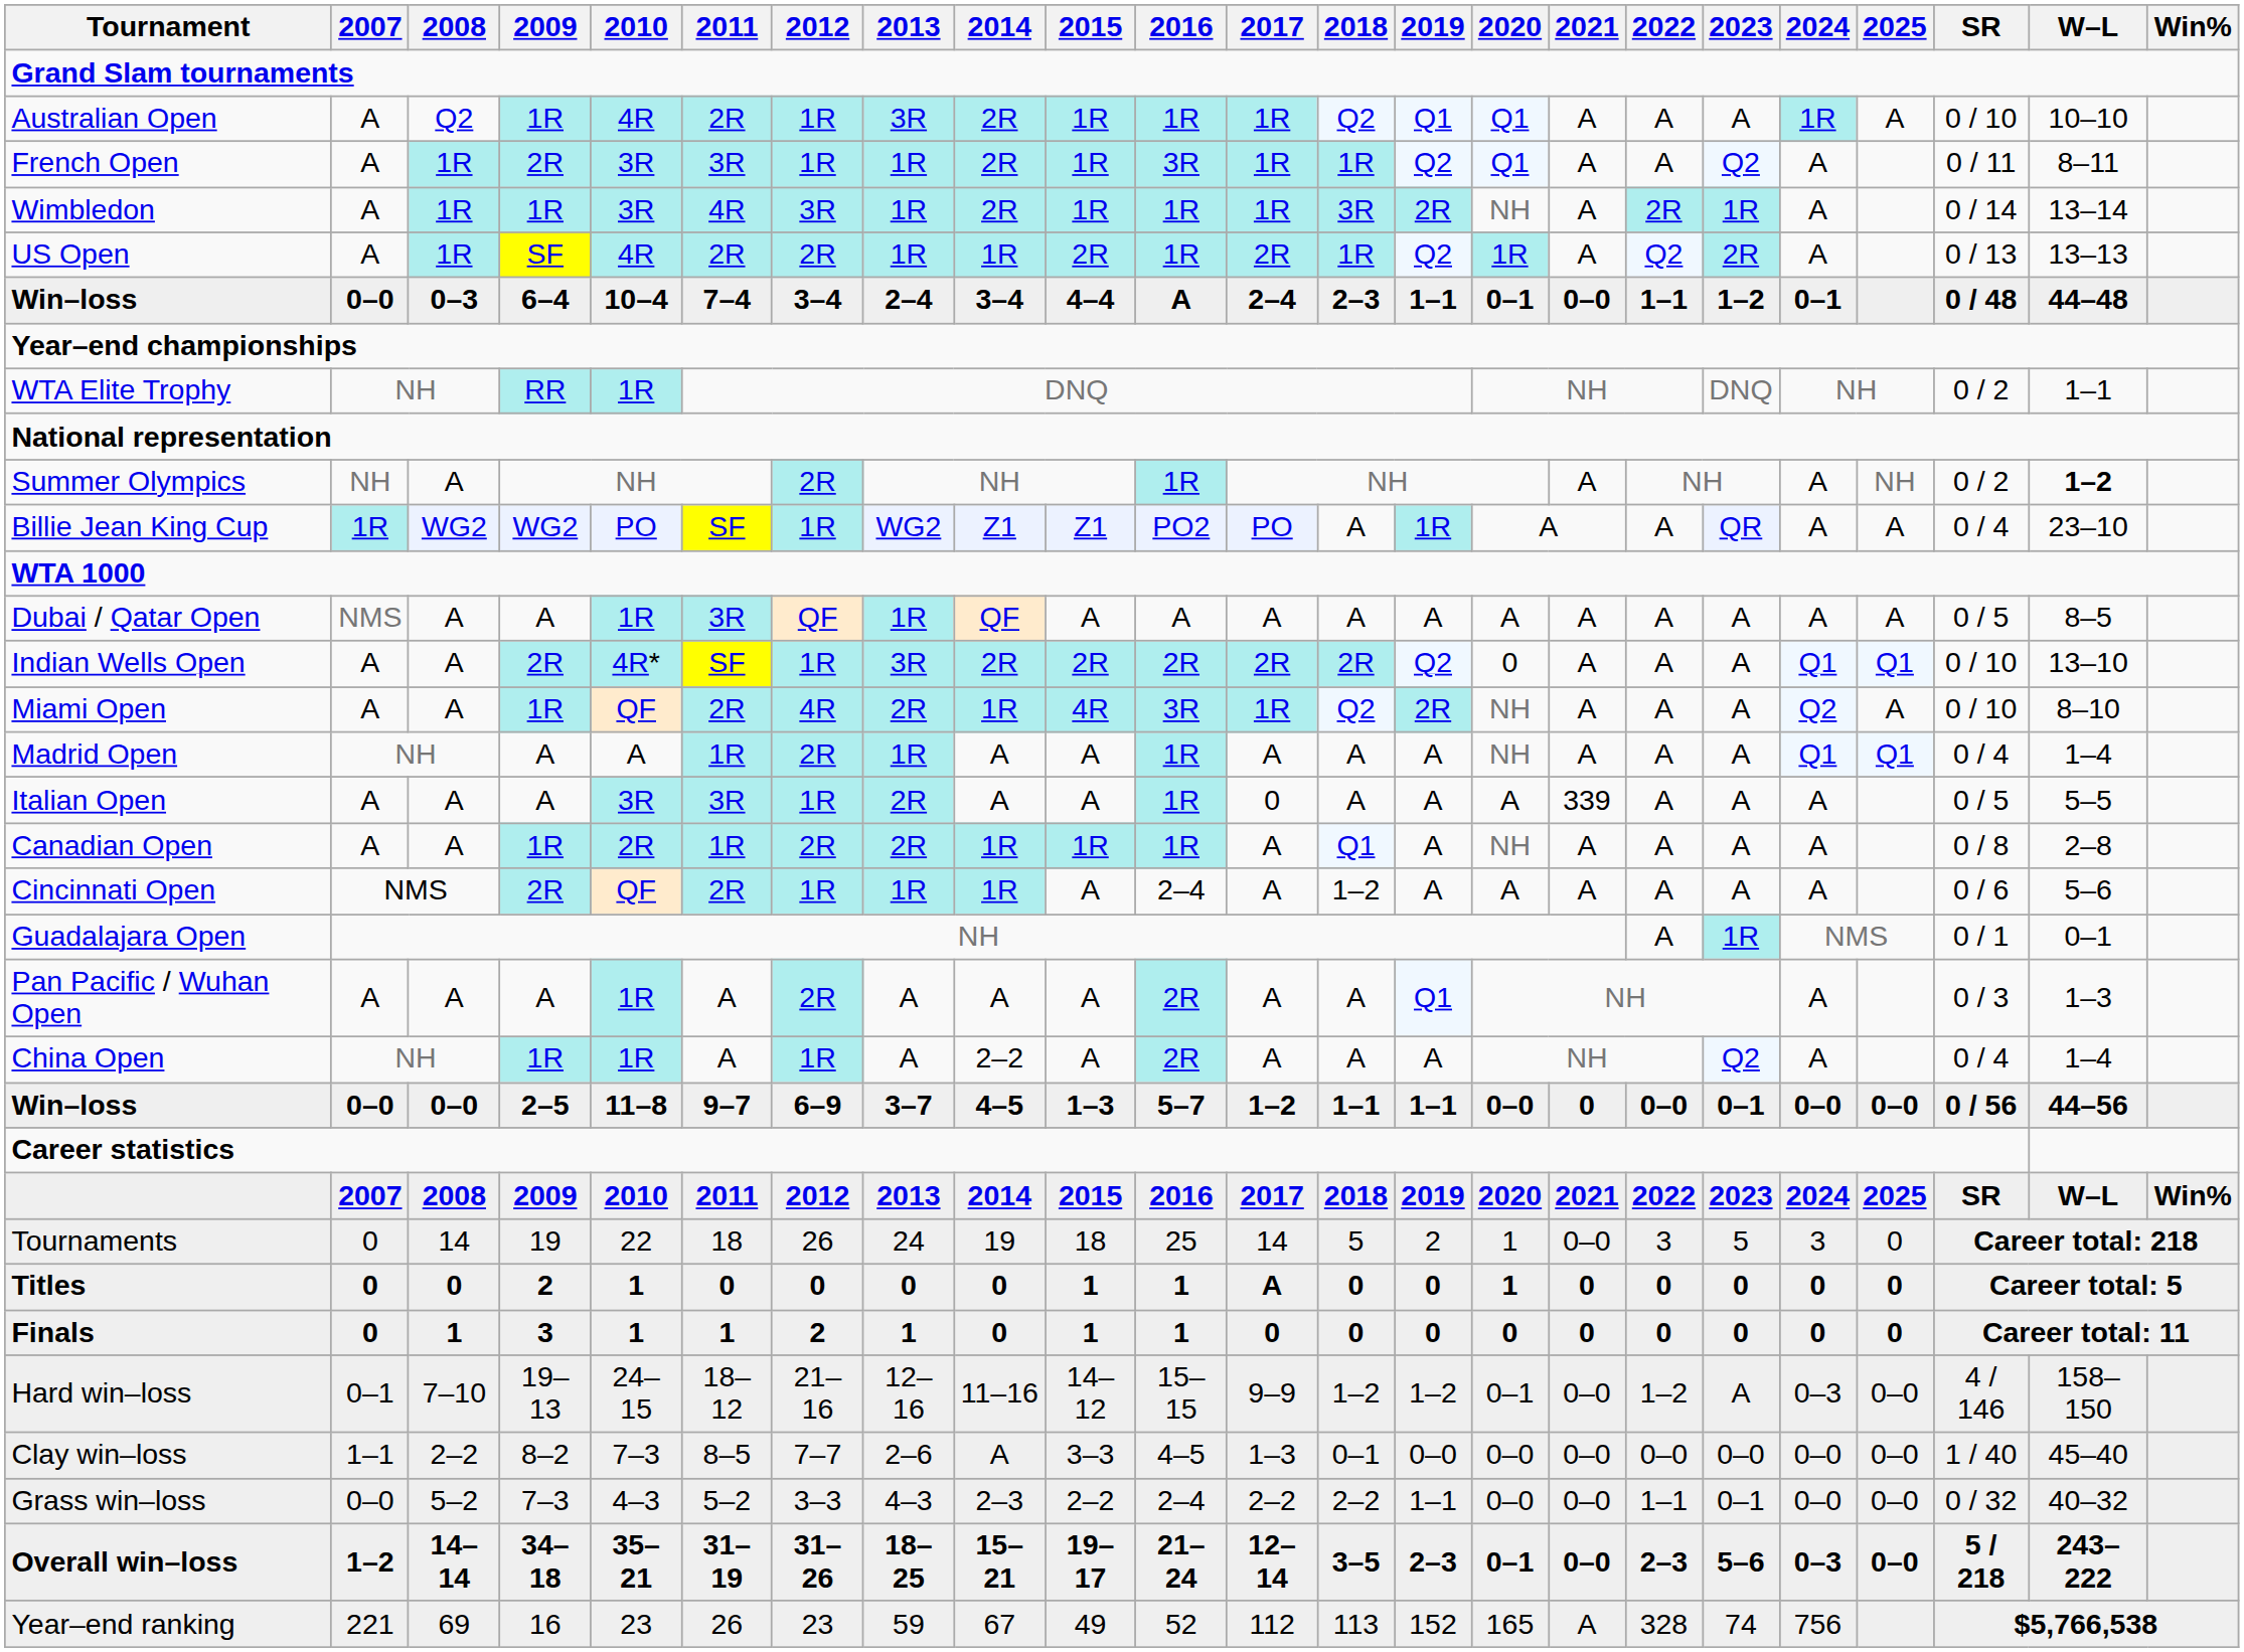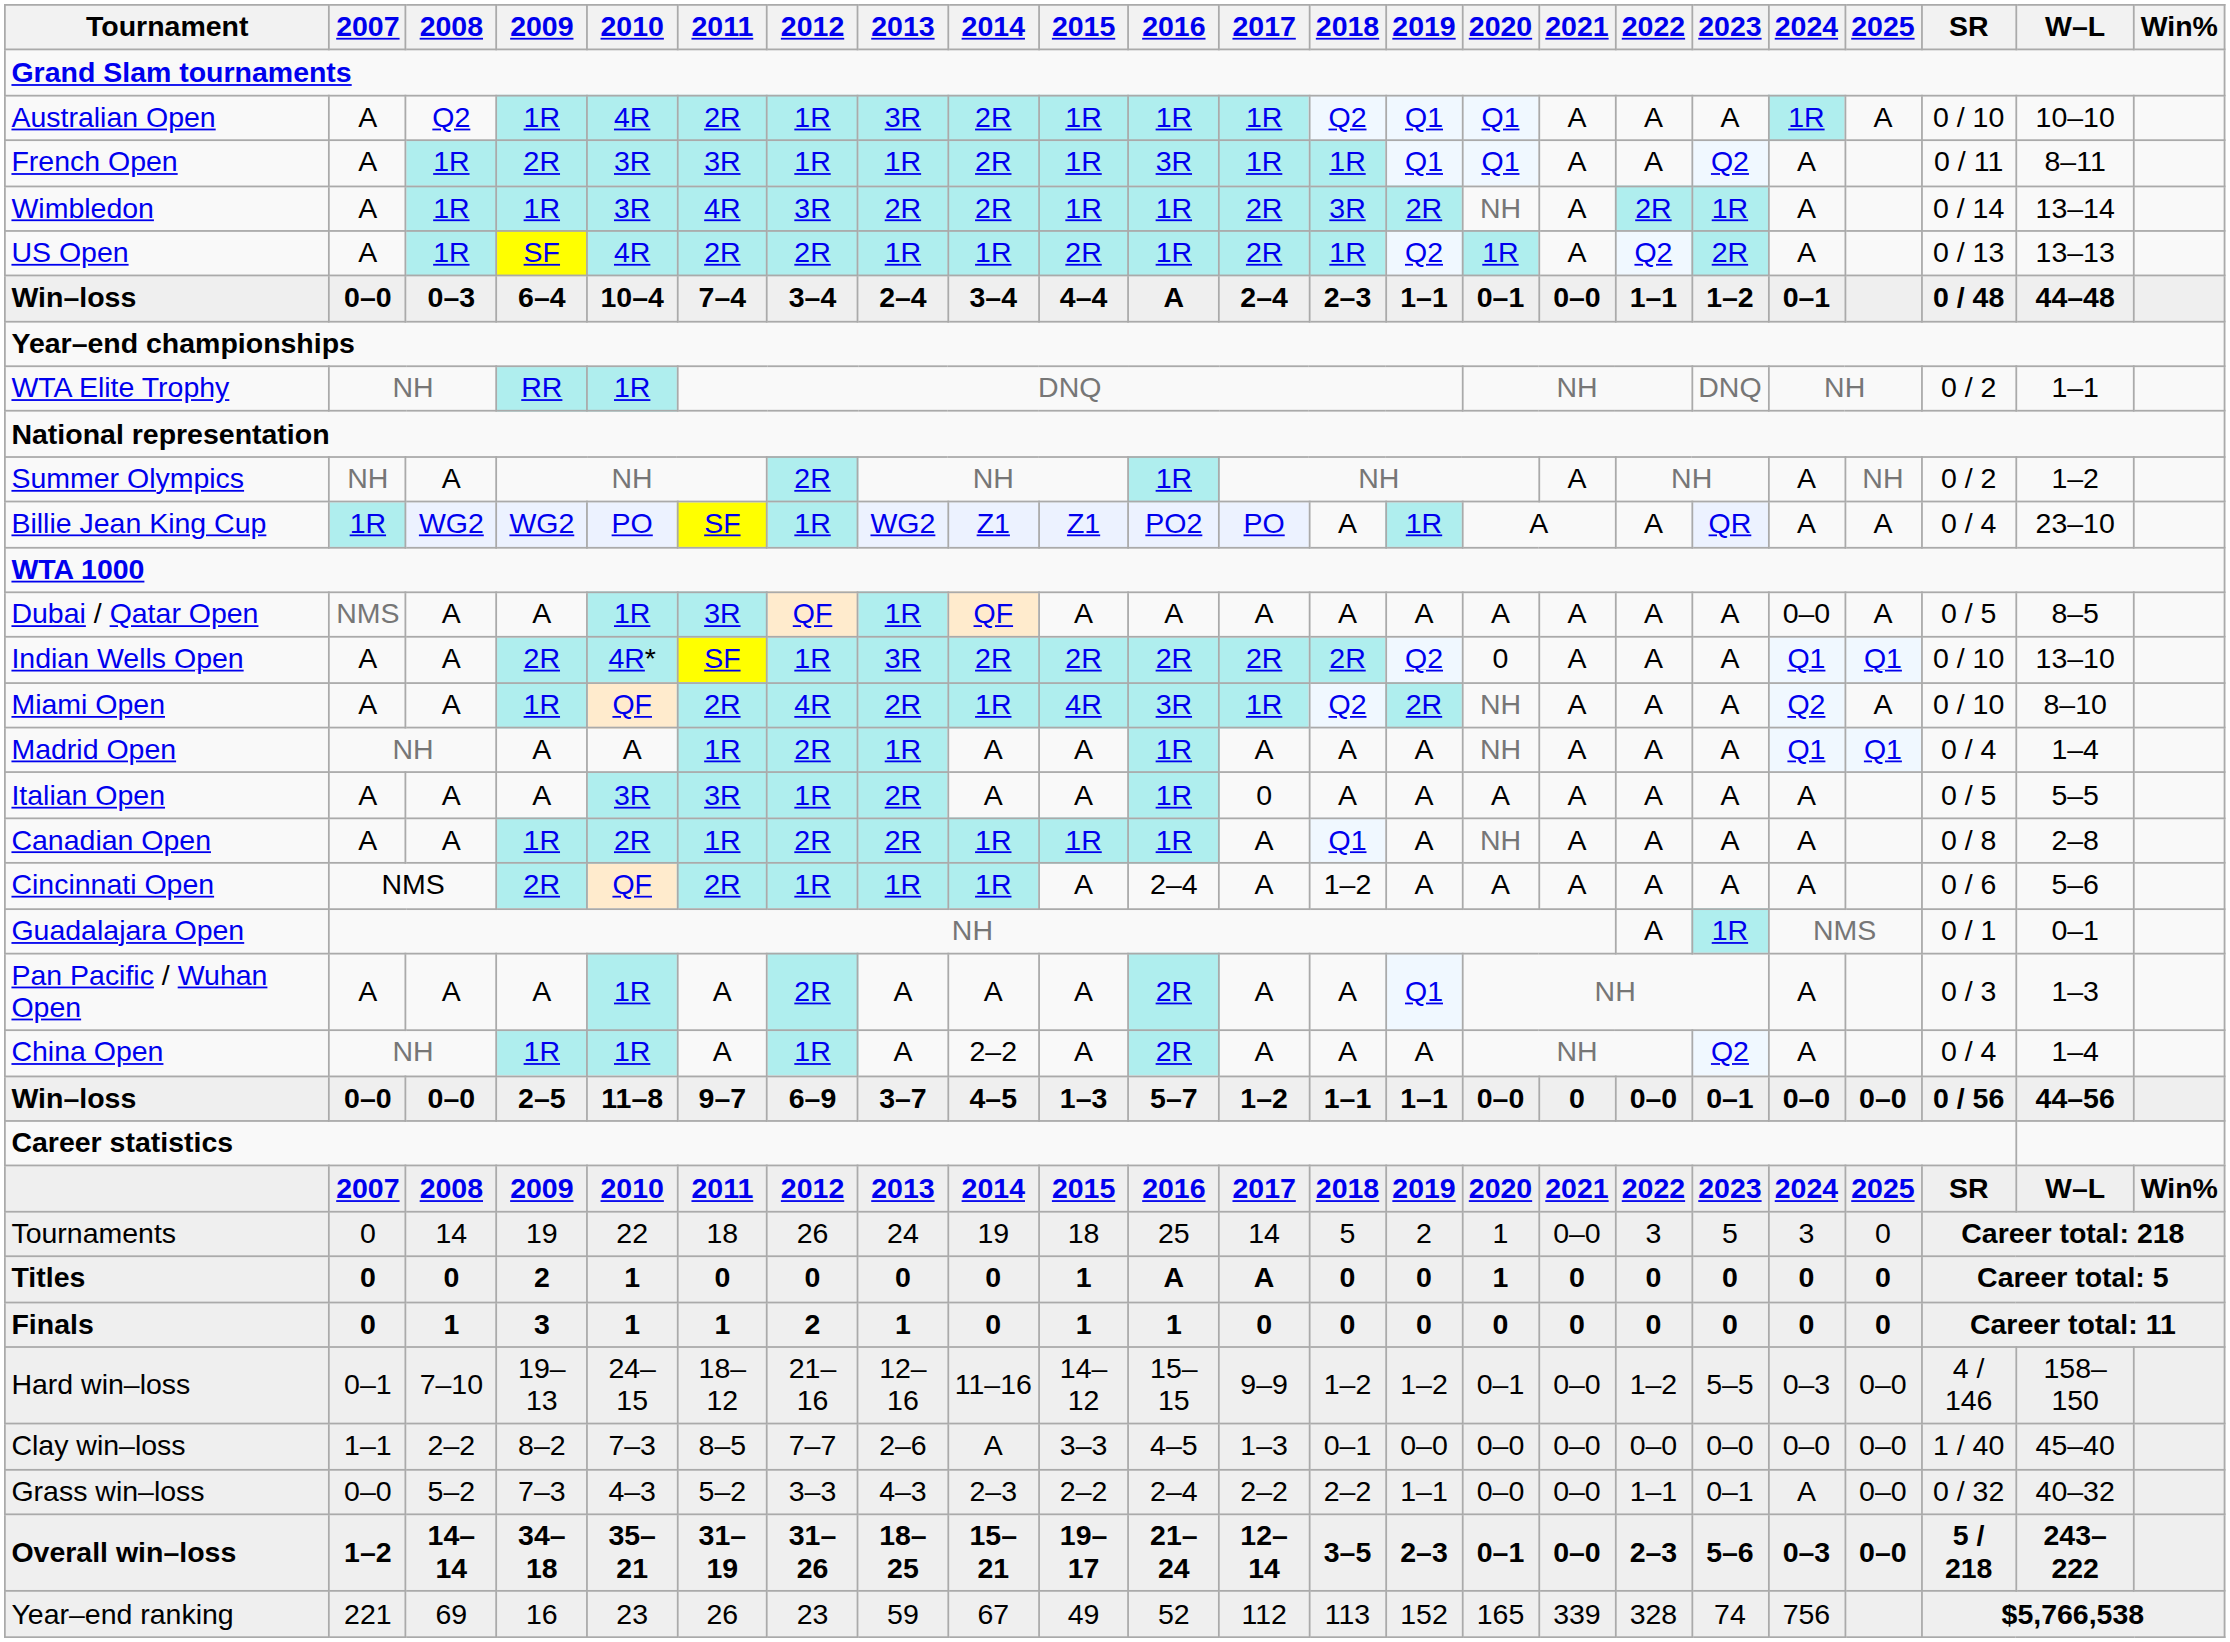French Open | 2019: Q2 -> Q1
Wimbledon | 2013: 1R -> 2R
Wimbledon | 2017: 1R -> 2R
Summer Olympics | W–L: bold -> normal
Dubai / Qatar Open | 2024: A -> 0–0
Italian Open | 2021: 339 -> A
Titles | 2016: 1 -> A
Hard win–loss | 2023: A -> 5–5
Grass win–loss | 2024: 0–0 -> A
Year–end ranking | 2021: A -> 339
